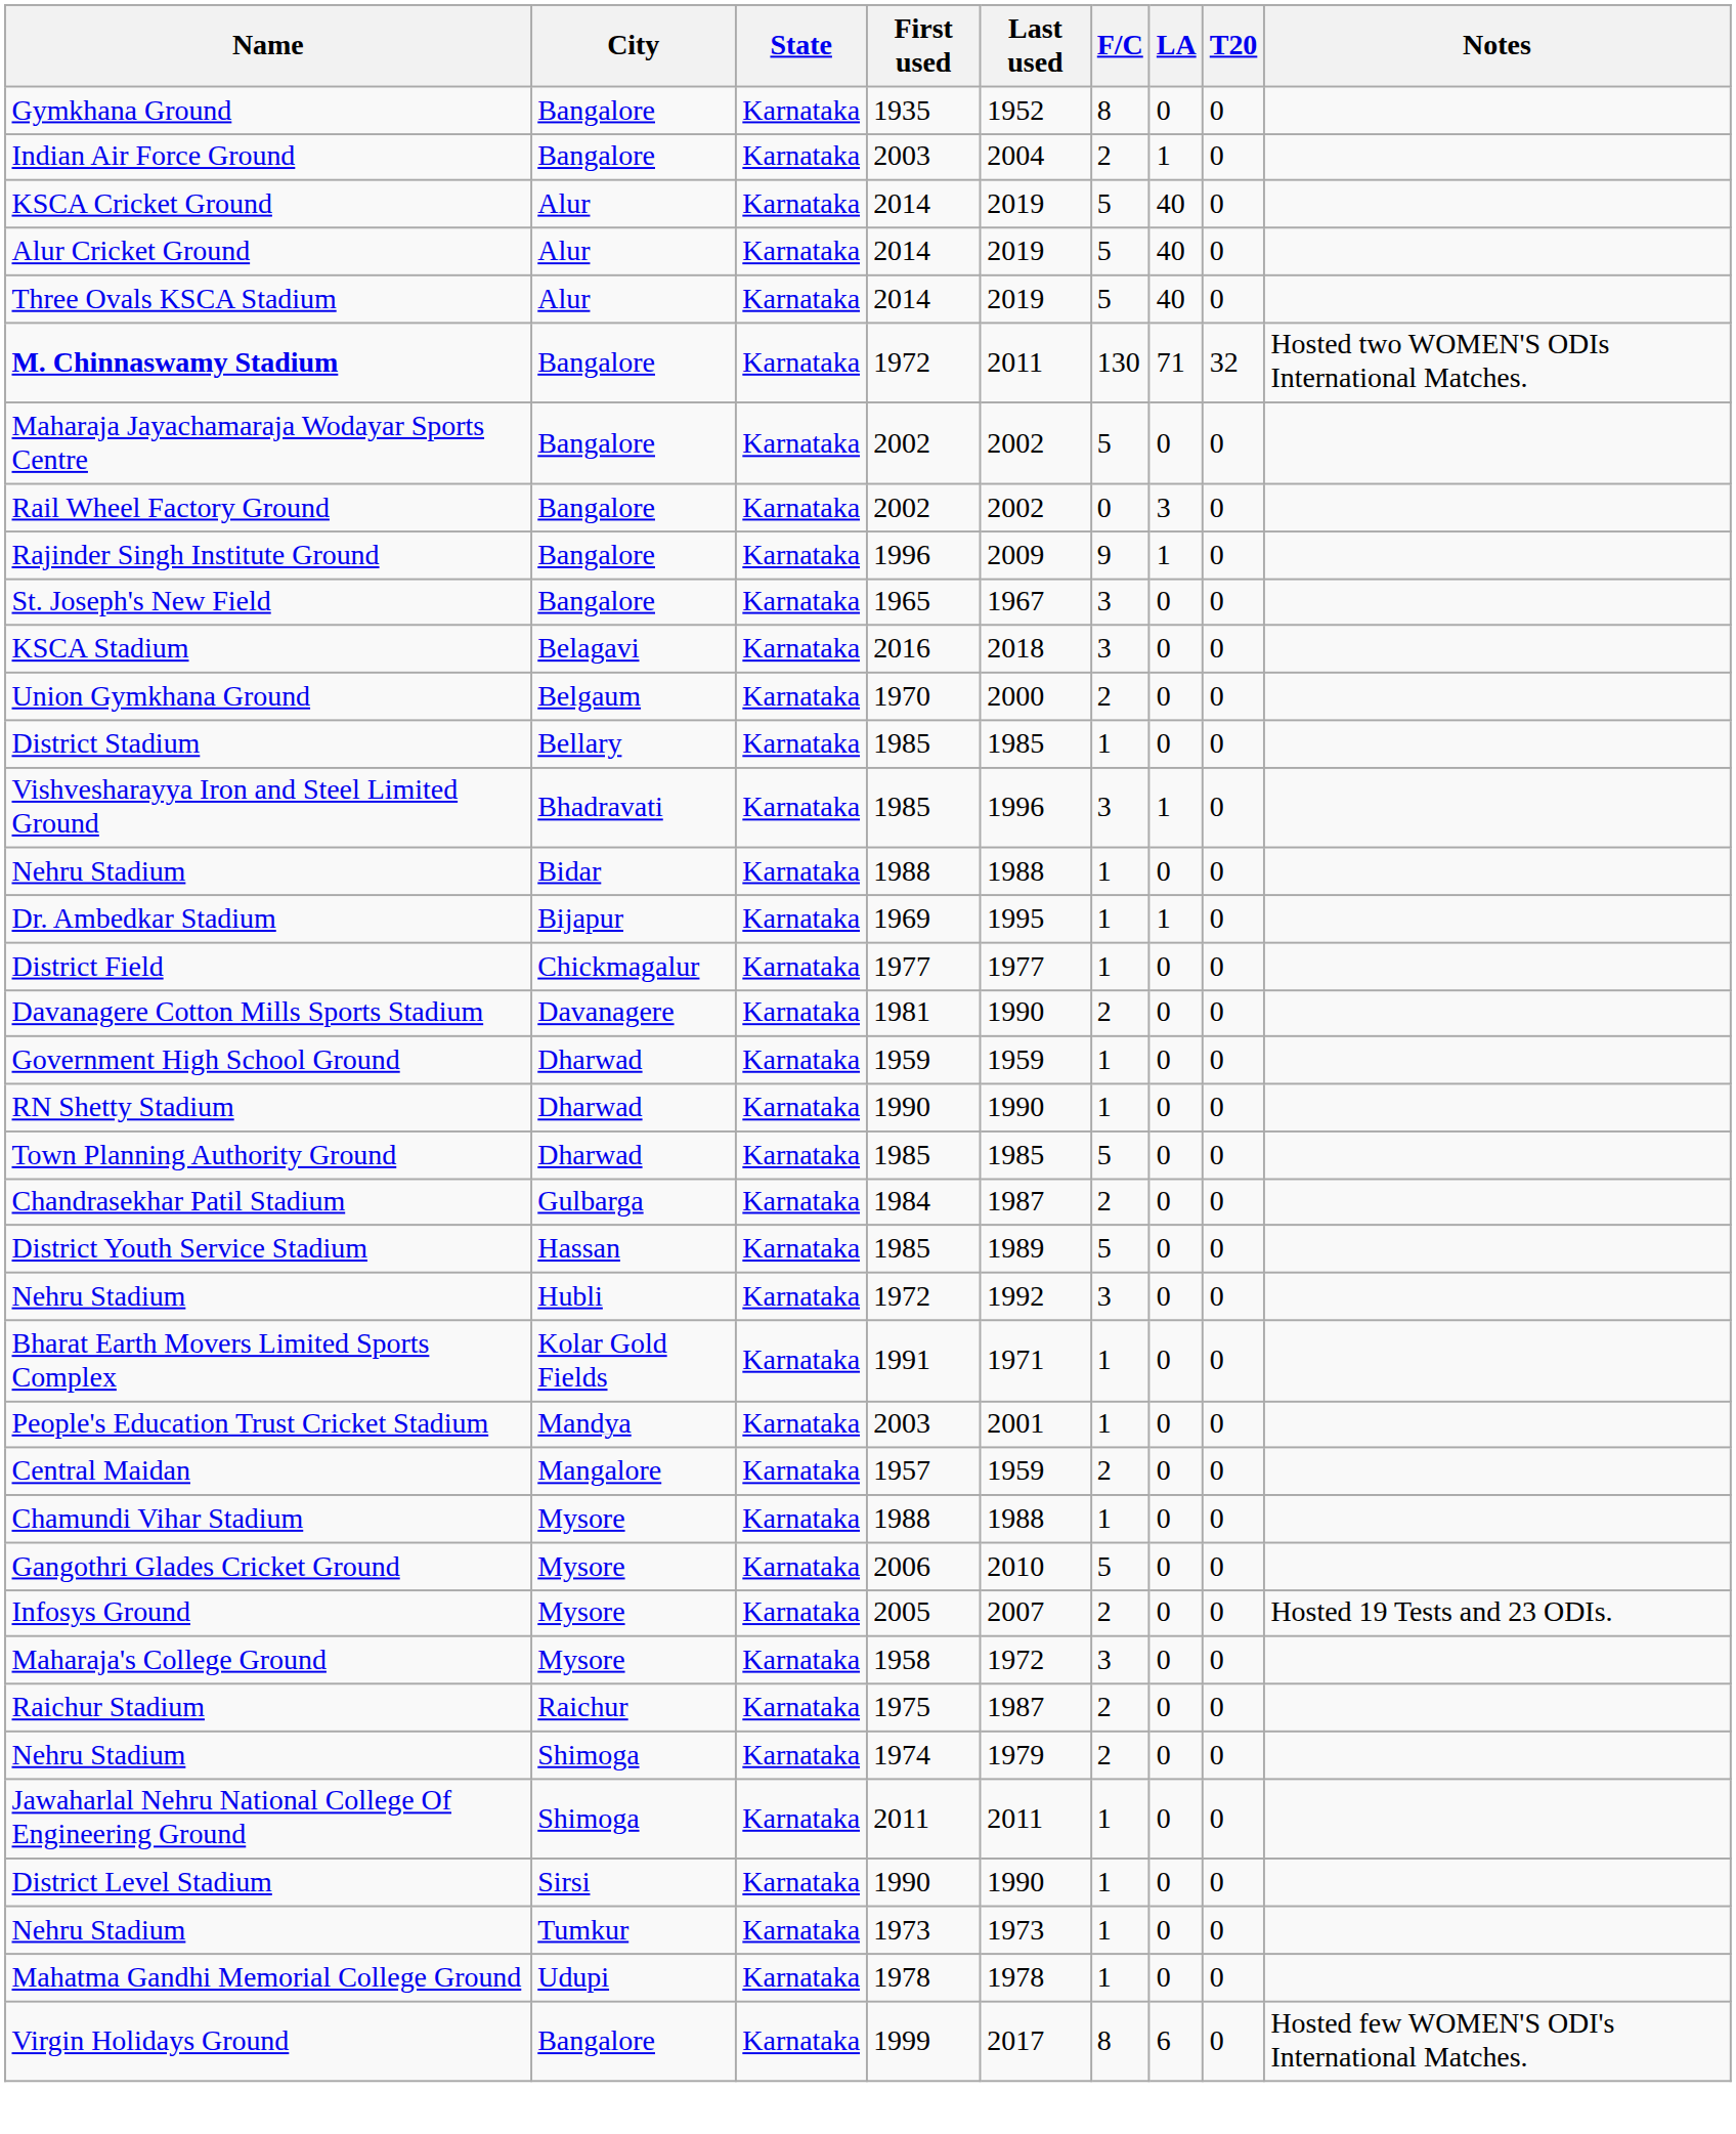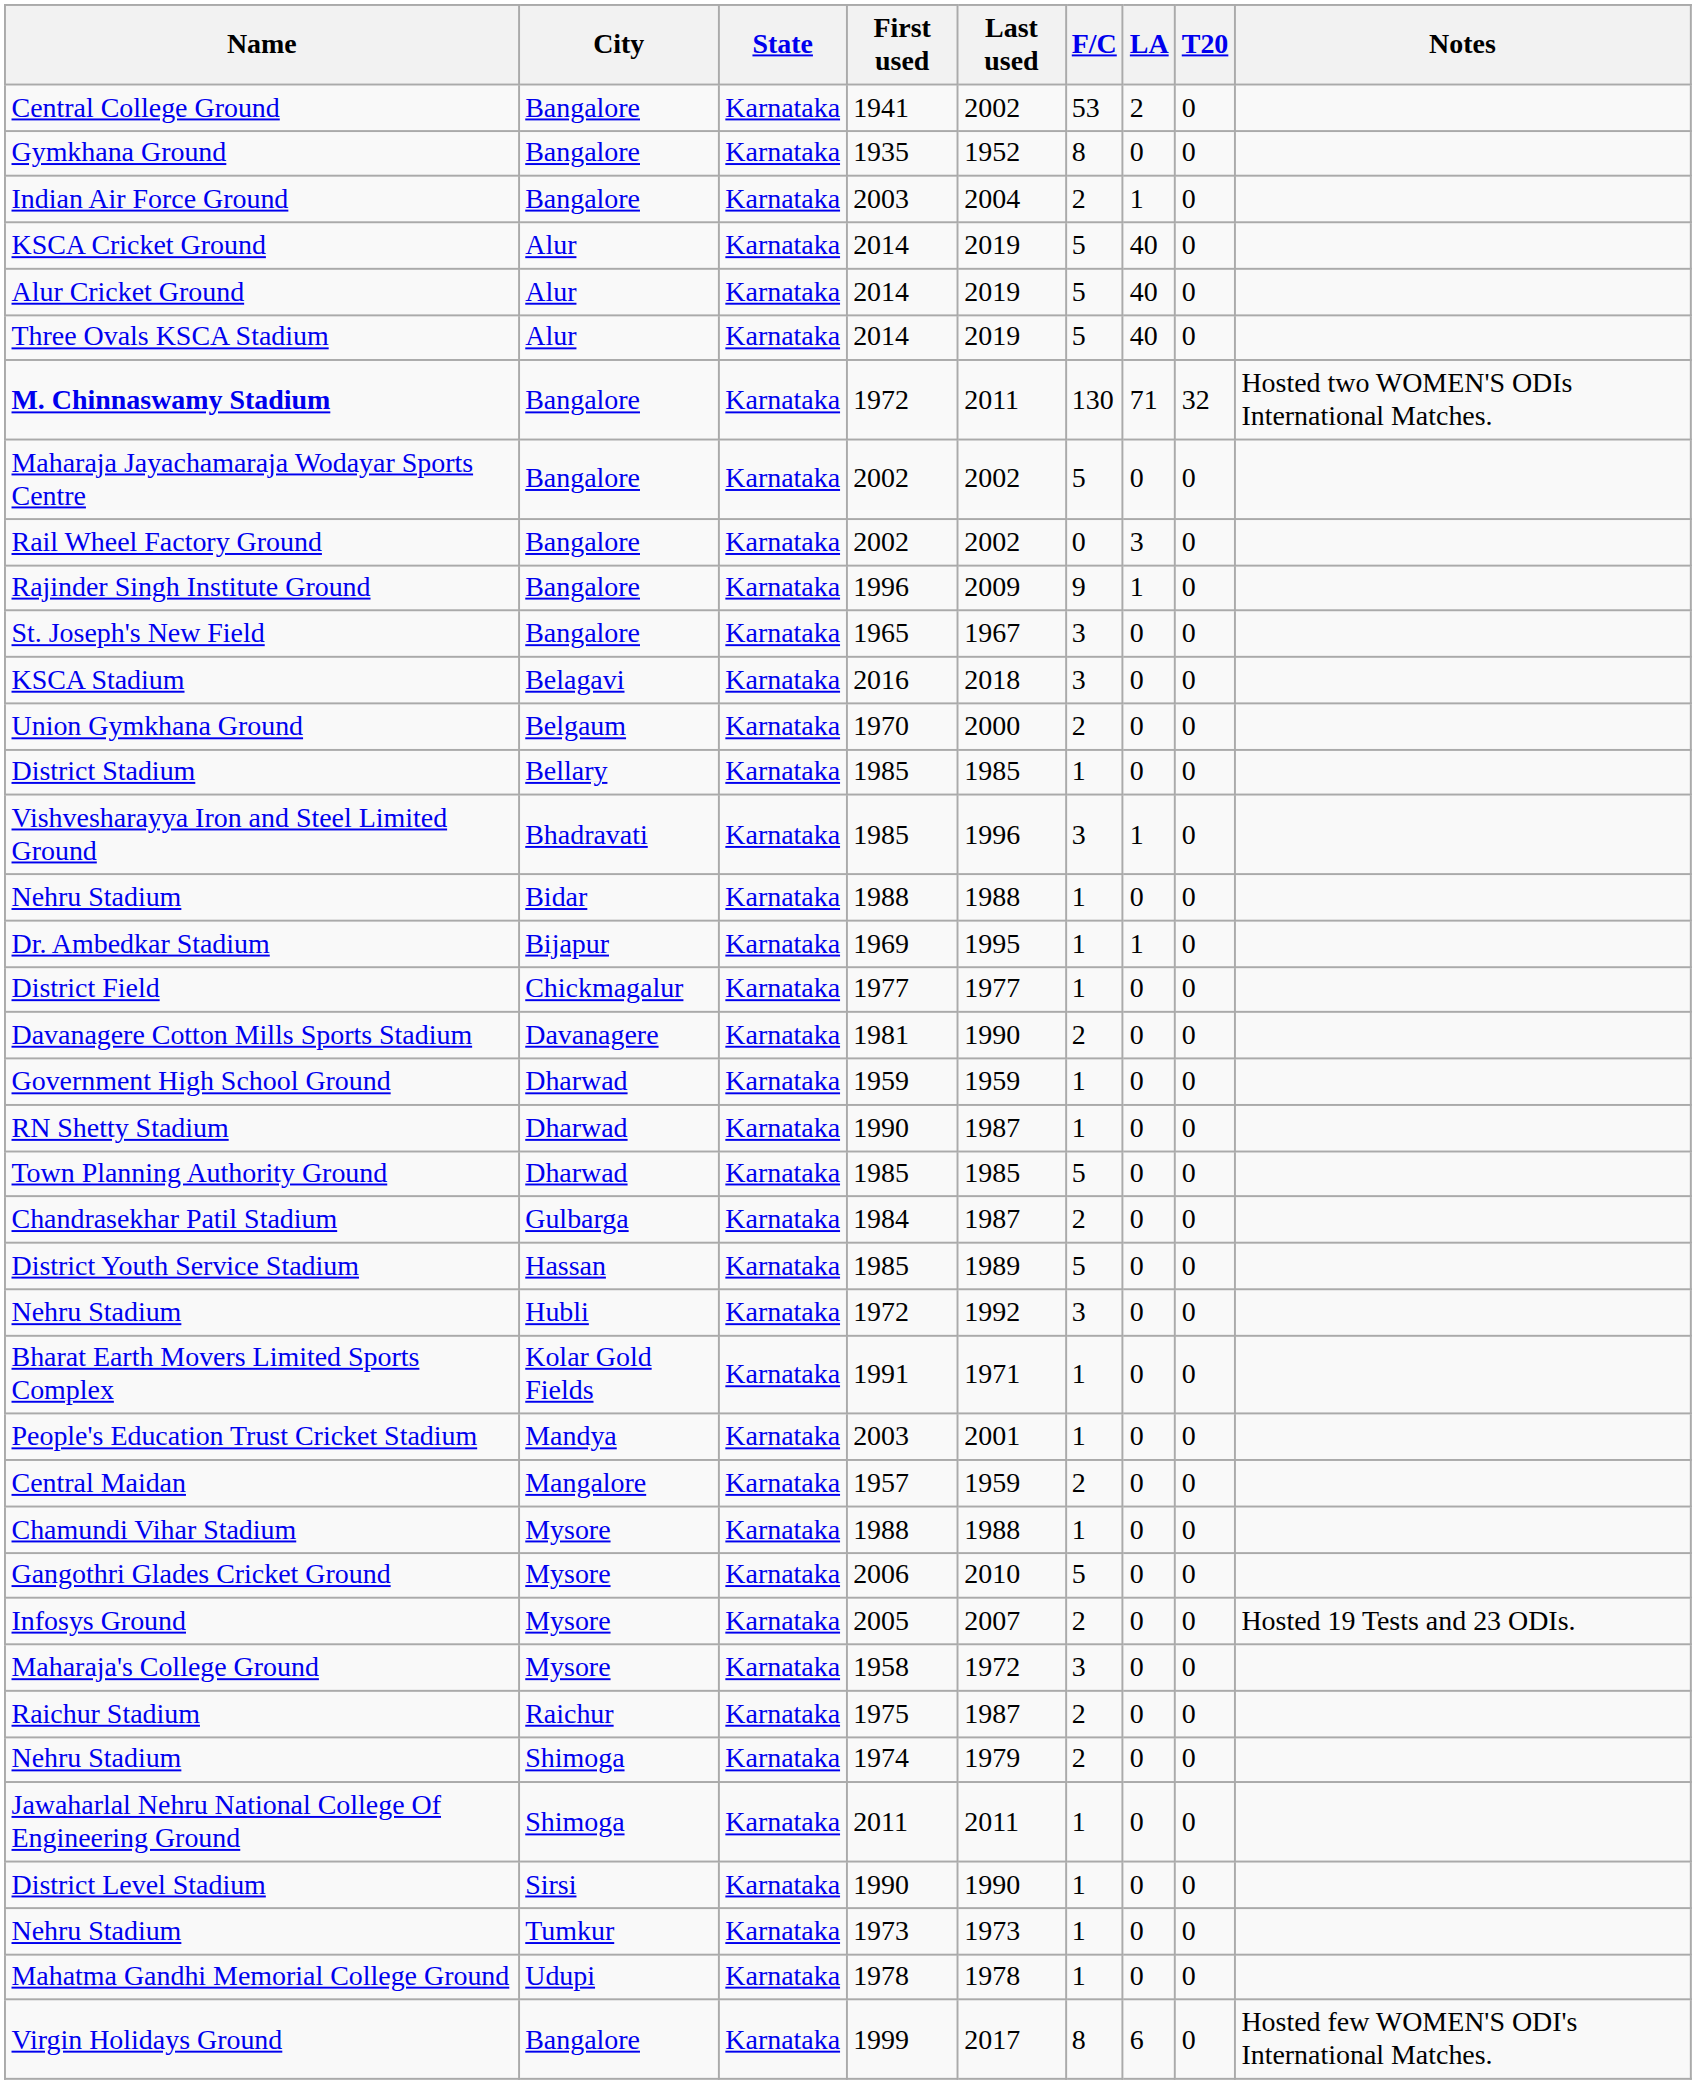+ row: Central College Ground | Bangalore | Karnataka | 1941 | 2002 | 53 | 2 | 0
RN Shetty Stadium | Last used: 1990 -> 1987
